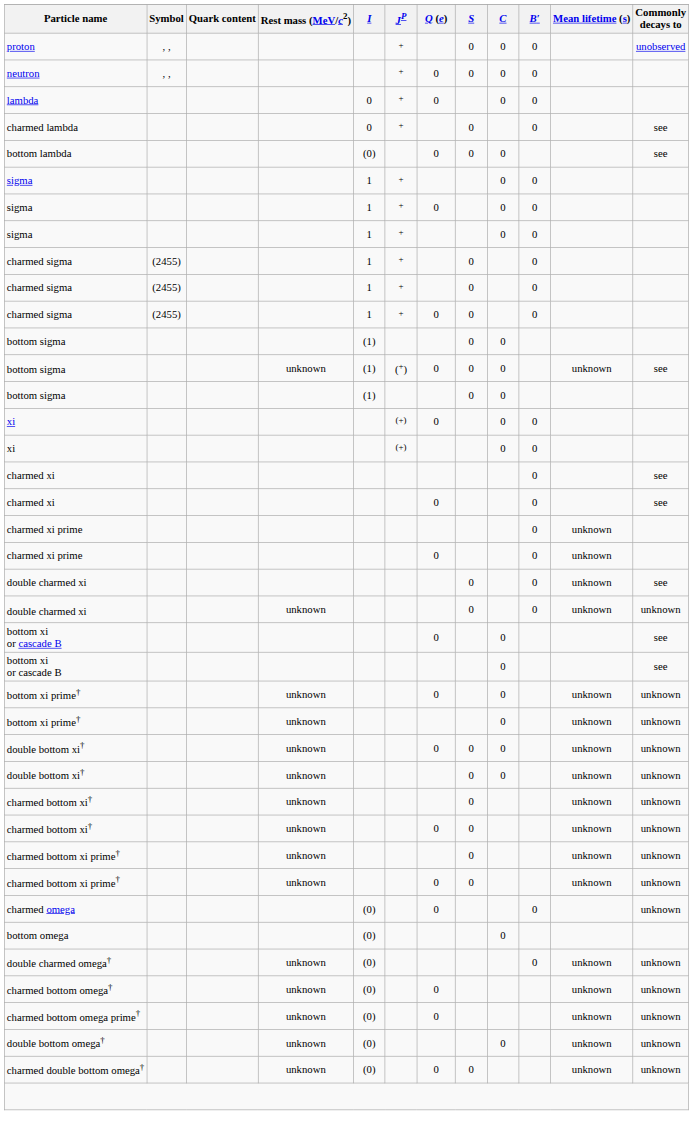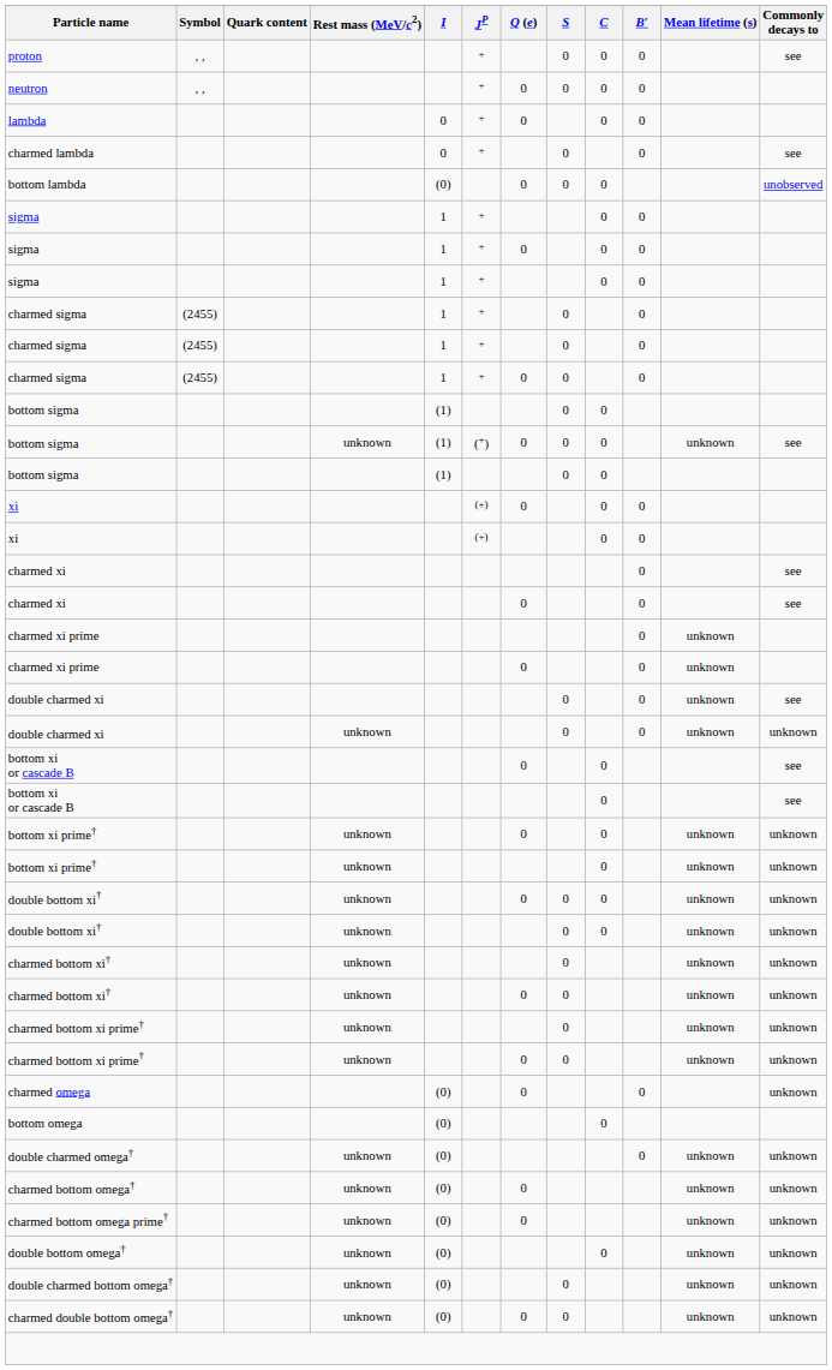proton | Commonly decays to: unobserved -> see
bottom lambda | Commonly decays to: see -> unobserved
+ row: double charmed bottom omega† | unknown | (0) | 0 | unknown | unknown
